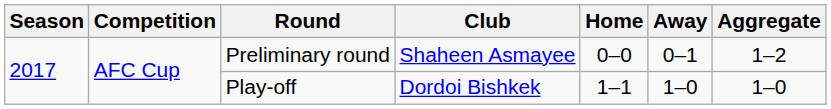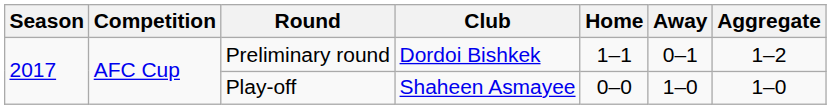Preliminary round | Club: Shaheen Asmayee -> Dordoi Bishkek
Preliminary round | Home: 0–0 -> 1–1
Play-off | Club: Dordoi Bishkek -> Shaheen Asmayee
Play-off | Home: 1–1 -> 0–0
